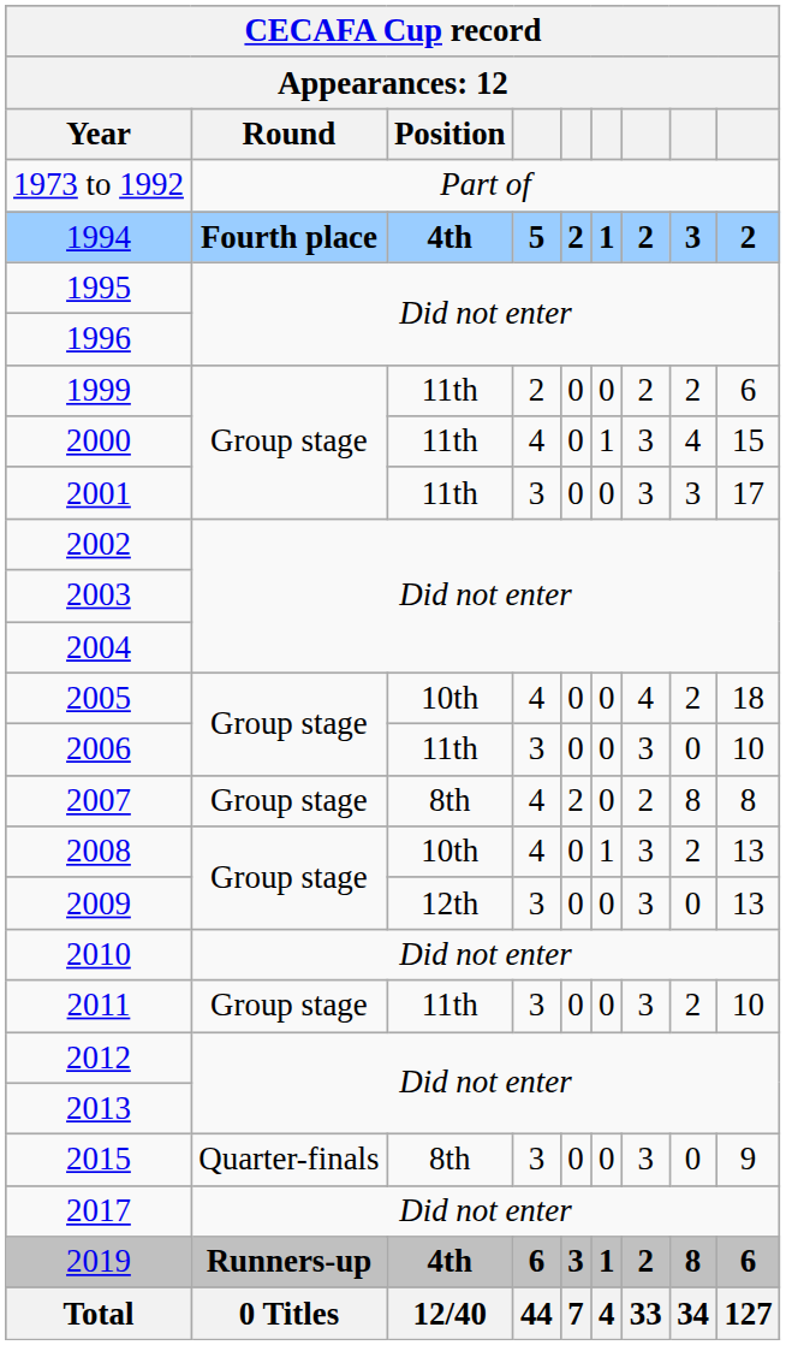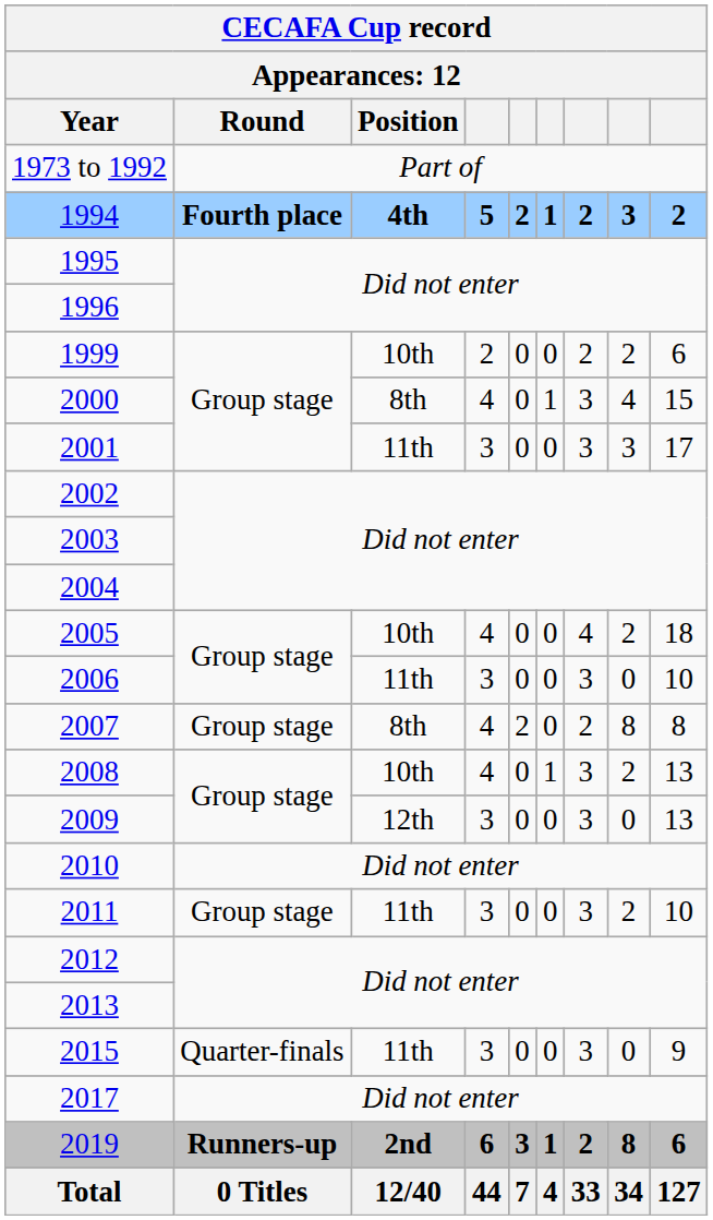1999 | Position: 11th -> 10th
2000 | Position: 11th -> 8th
2015 | Position: 8th -> 11th
2019 | Position: 4th -> 2nd
